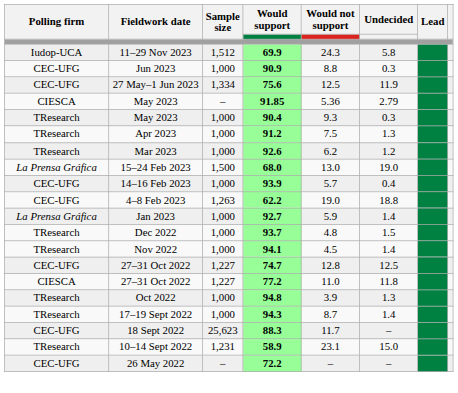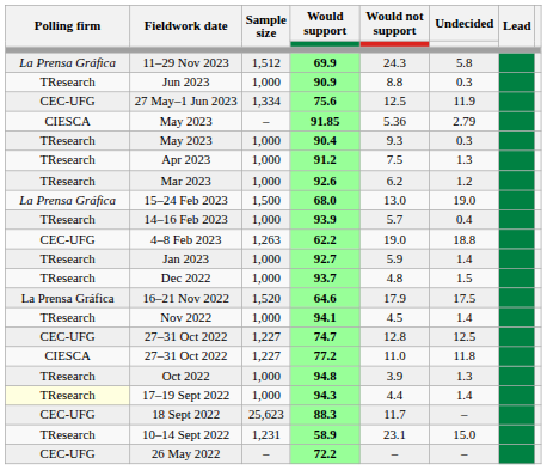11–29 Nov 2023 | Polling firm: Iudop-UCA -> La Prensa Gráfica
Jun 2023 | Polling firm: CEC-UFG -> TResearch
14–16 Feb 2023 | Polling firm: CEC-UFG -> TResearch
Jan 2023 | Polling firm: La Prensa Gráfica -> TResearch
+ row: La Prensa Gráfica | 16–21 Nov 2022 | 1,520 | 64.6 | 17.9 | 17.5
17–19 Sept 2022 | Polling firm: no background -> lightyellow background
17–19 Sept 2022 | Would not support: 8.7 -> 4.4
